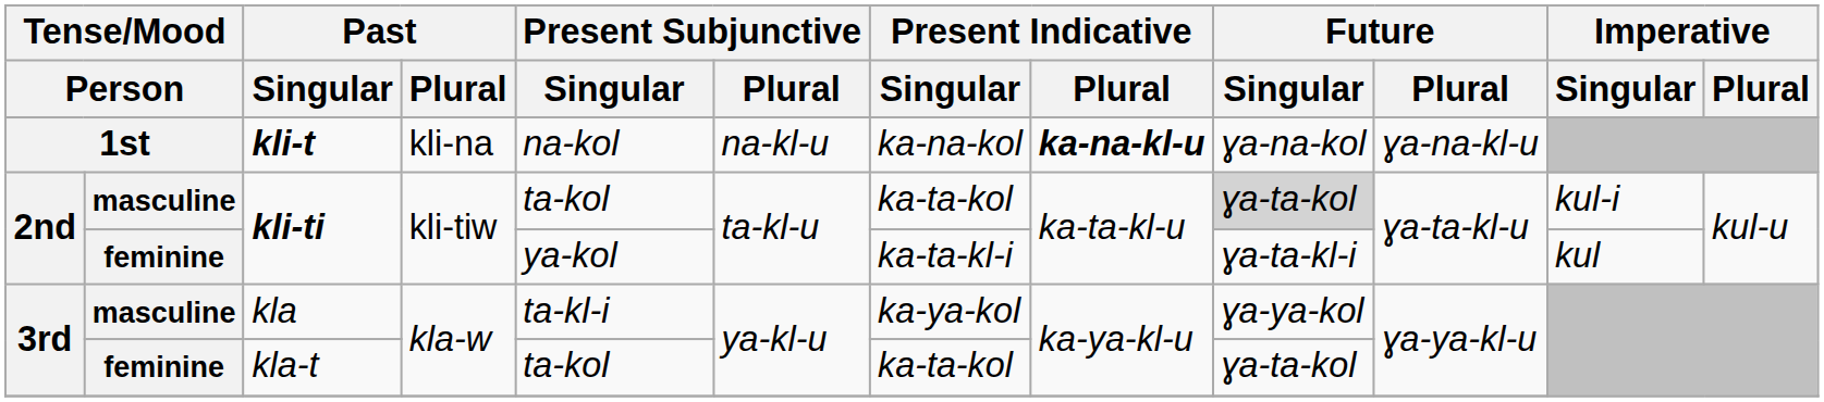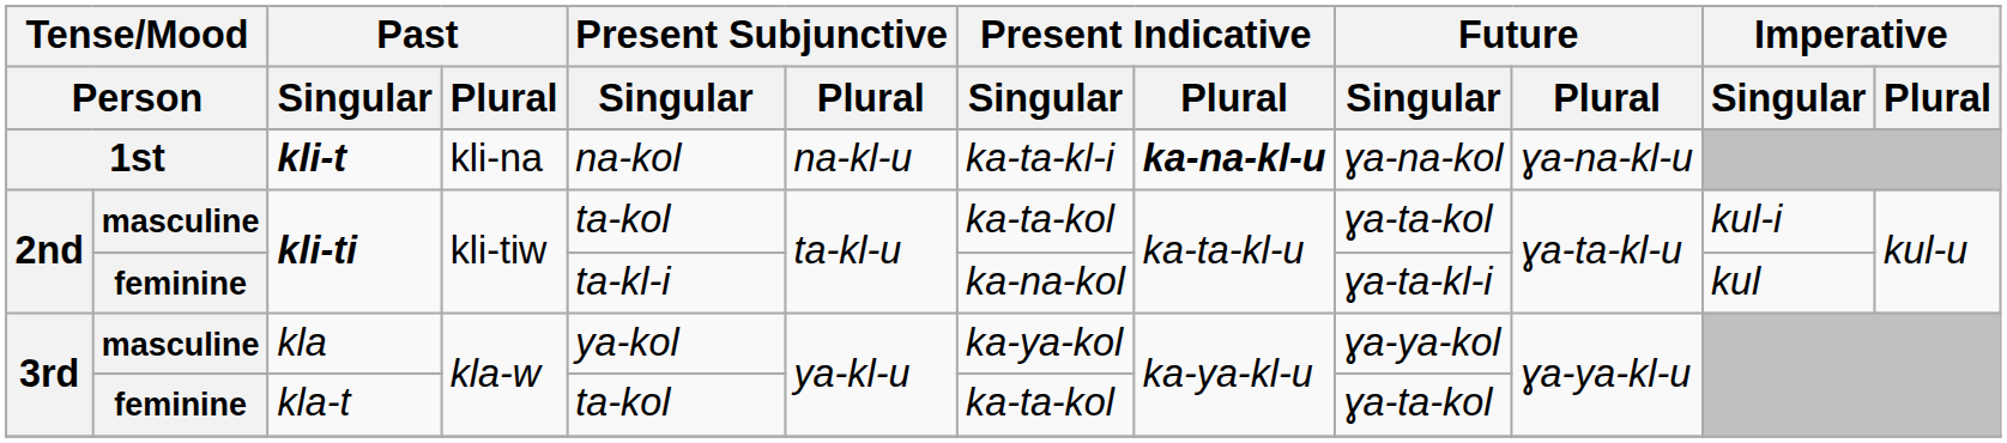kli-t | Present Indicative / Singular: ka-na-kol -> ka-ta-kl-i
masculine / kli-ti | Future / Singular: lightgrey background -> no background
feminine / kli-ti | Present Subjunctive / Singular: ya-kol -> ta-kl-i
feminine / kli-ti | Present Indicative / Singular: ka-ta-kl-i -> ka-na-kol
kla | Present Subjunctive / Singular: ta-kl-i -> ya-kol
